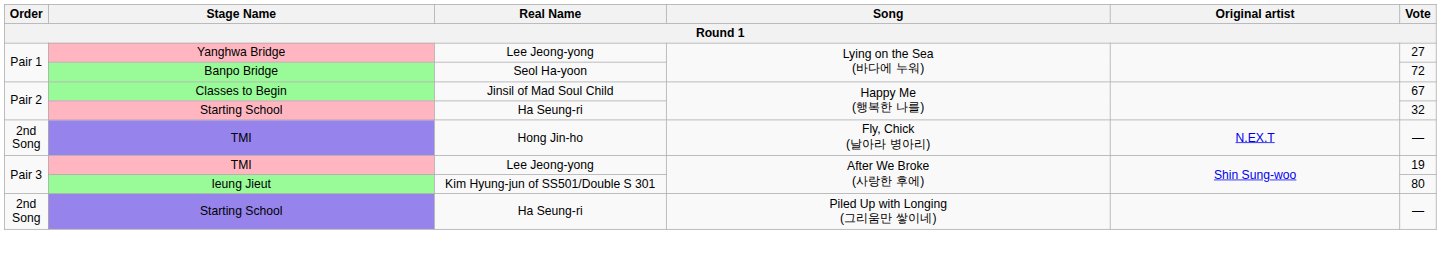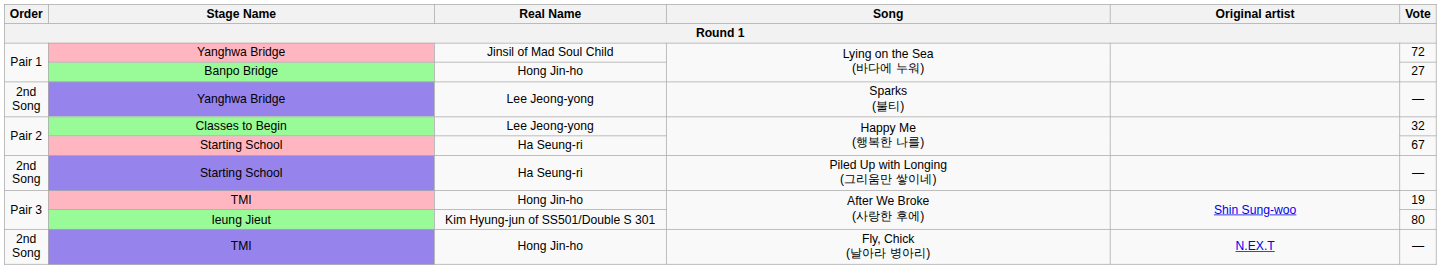Yanghwa Bridge / Lying on the Sea (바다에 누워) | Real Name: Lee Jeong-yong -> Jinsil of Mad Soul Child
Yanghwa Bridge / Lying on the Sea (바다에 누워) | Vote: 27 -> 72
Banpo Bridge | Real Name: Seol Ha-yoon -> Hong Jin-ho
Banpo Bridge | Vote: 72 -> 27
+ row: 2nd Song | Yanghwa Bridge | Lee Jeong-yong | Sparks (불티) | —
Classes to Begin | Real Name: Jinsil of Mad Soul Child -> Lee Jeong-yong
Classes to Begin | Vote: 67 -> 32
Starting School / Happy Me (행복한 나를) | Vote: 32 -> 67
rows swapped: Starting School / Piled Up with Longing (그리움만 쌓이네) <-> TMI / Fly, Chick (날아라 병아리)
TMI / After We Broke (사랑한 후에) | Real Name: Lee Jeong-yong -> Hong Jin-ho
